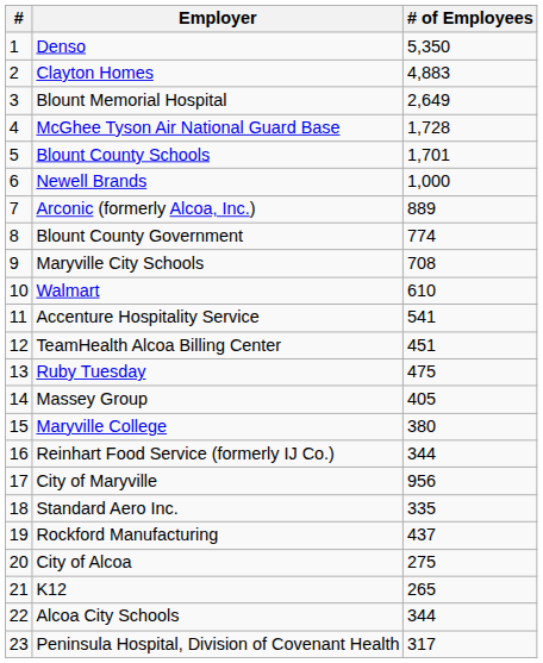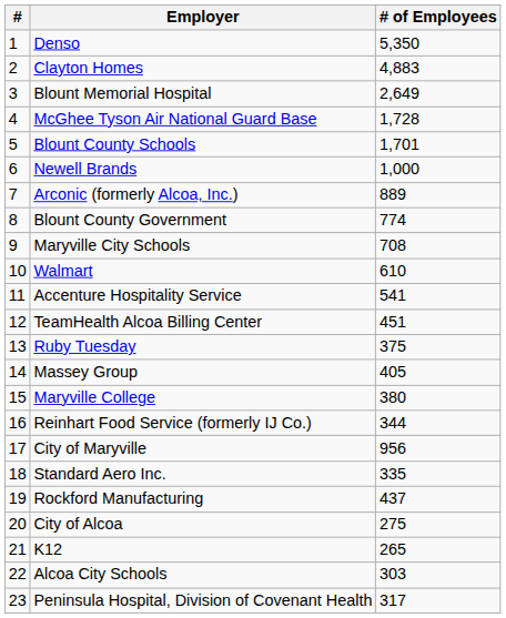Ruby Tuesday | # of Employees: 475 -> 375
Alcoa City Schools | # of Employees: 344 -> 303
